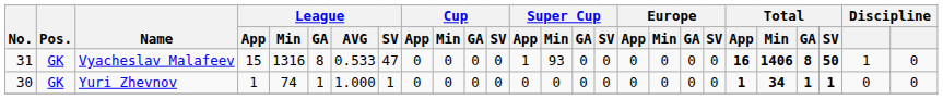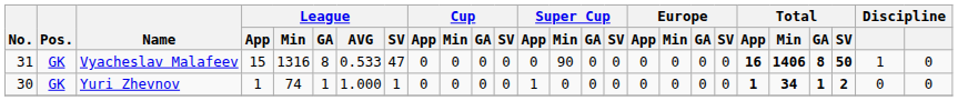Vyacheslav Malafeev | Super Cup / App: 1 -> 0
Vyacheslav Malafeev | Super Cup / Min: 93 -> 90
Yuri Zhevnov | Super Cup / App: 0 -> 1
Yuri Zhevnov | Total / SV: 1 -> 2
